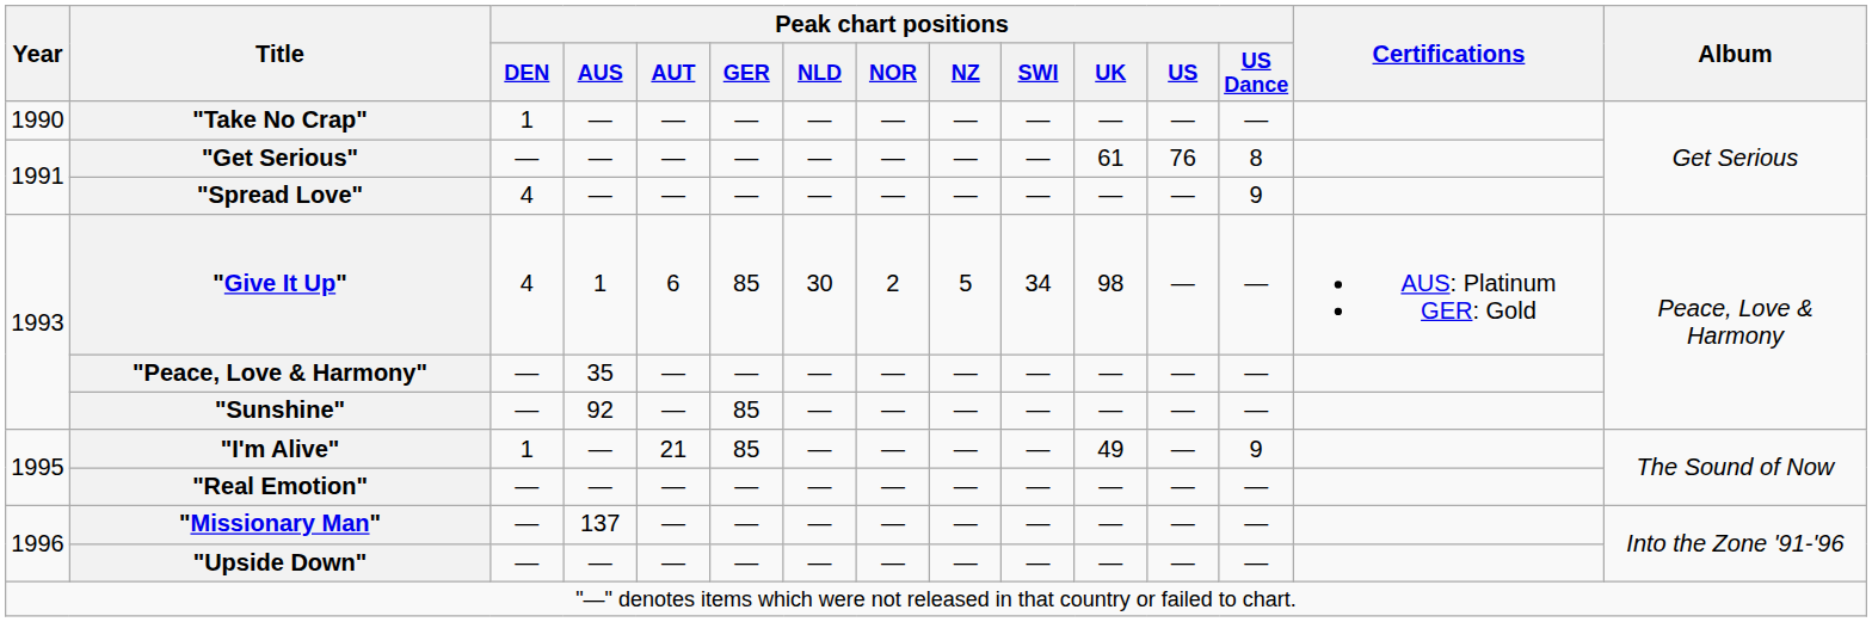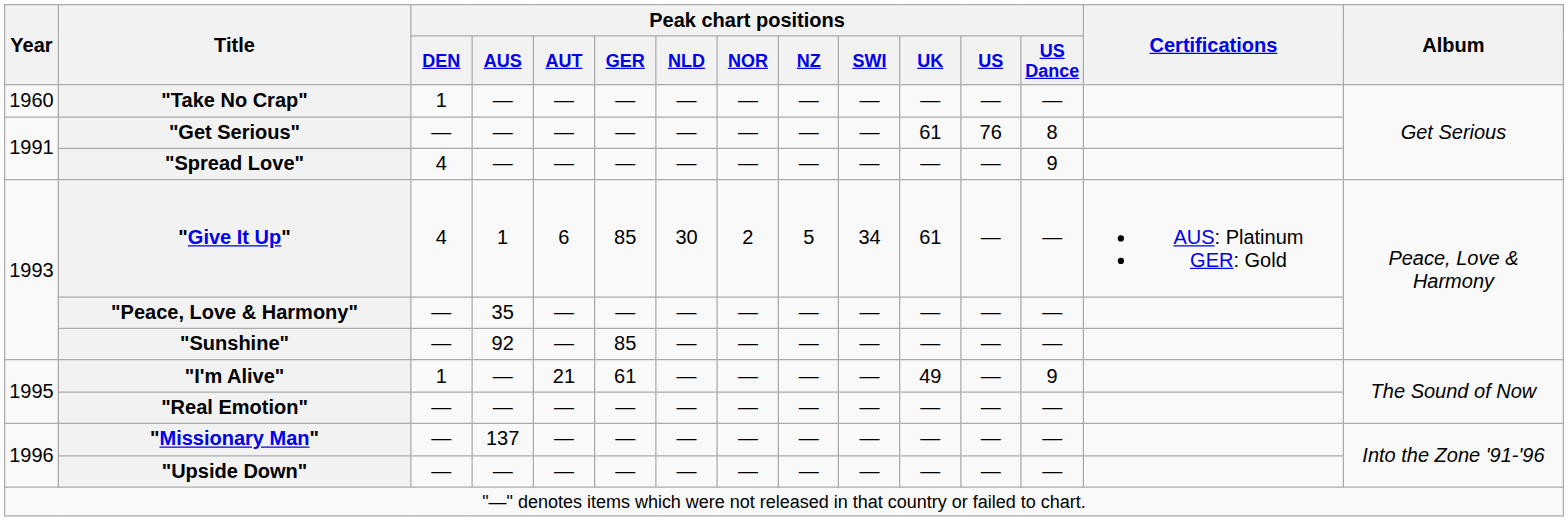"Take No Crap" | Year: 1990 -> 1960
"Give It Up" | Peak chart positions / UK: 98 -> 61
"I'm Alive" | Peak chart positions / GER: 85 -> 61
